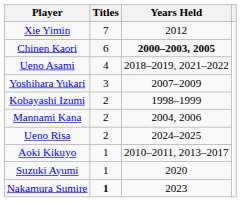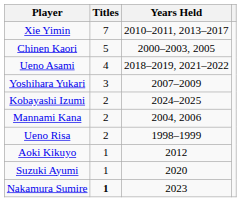Xie Yimin | Years Held: 2012 -> 2010–2011, 2013–2017
Chinen Kaori | Titles: 6 -> 5
Chinen Kaori | Years Held: bold -> normal
Kobayashi Izumi | Years Held: 1998–1999 -> 2024–2025
Ueno Risa | Years Held: 2024–2025 -> 1998–1999
Aoki Kikuyo | Years Held: 2010–2011, 2013–2017 -> 2012
